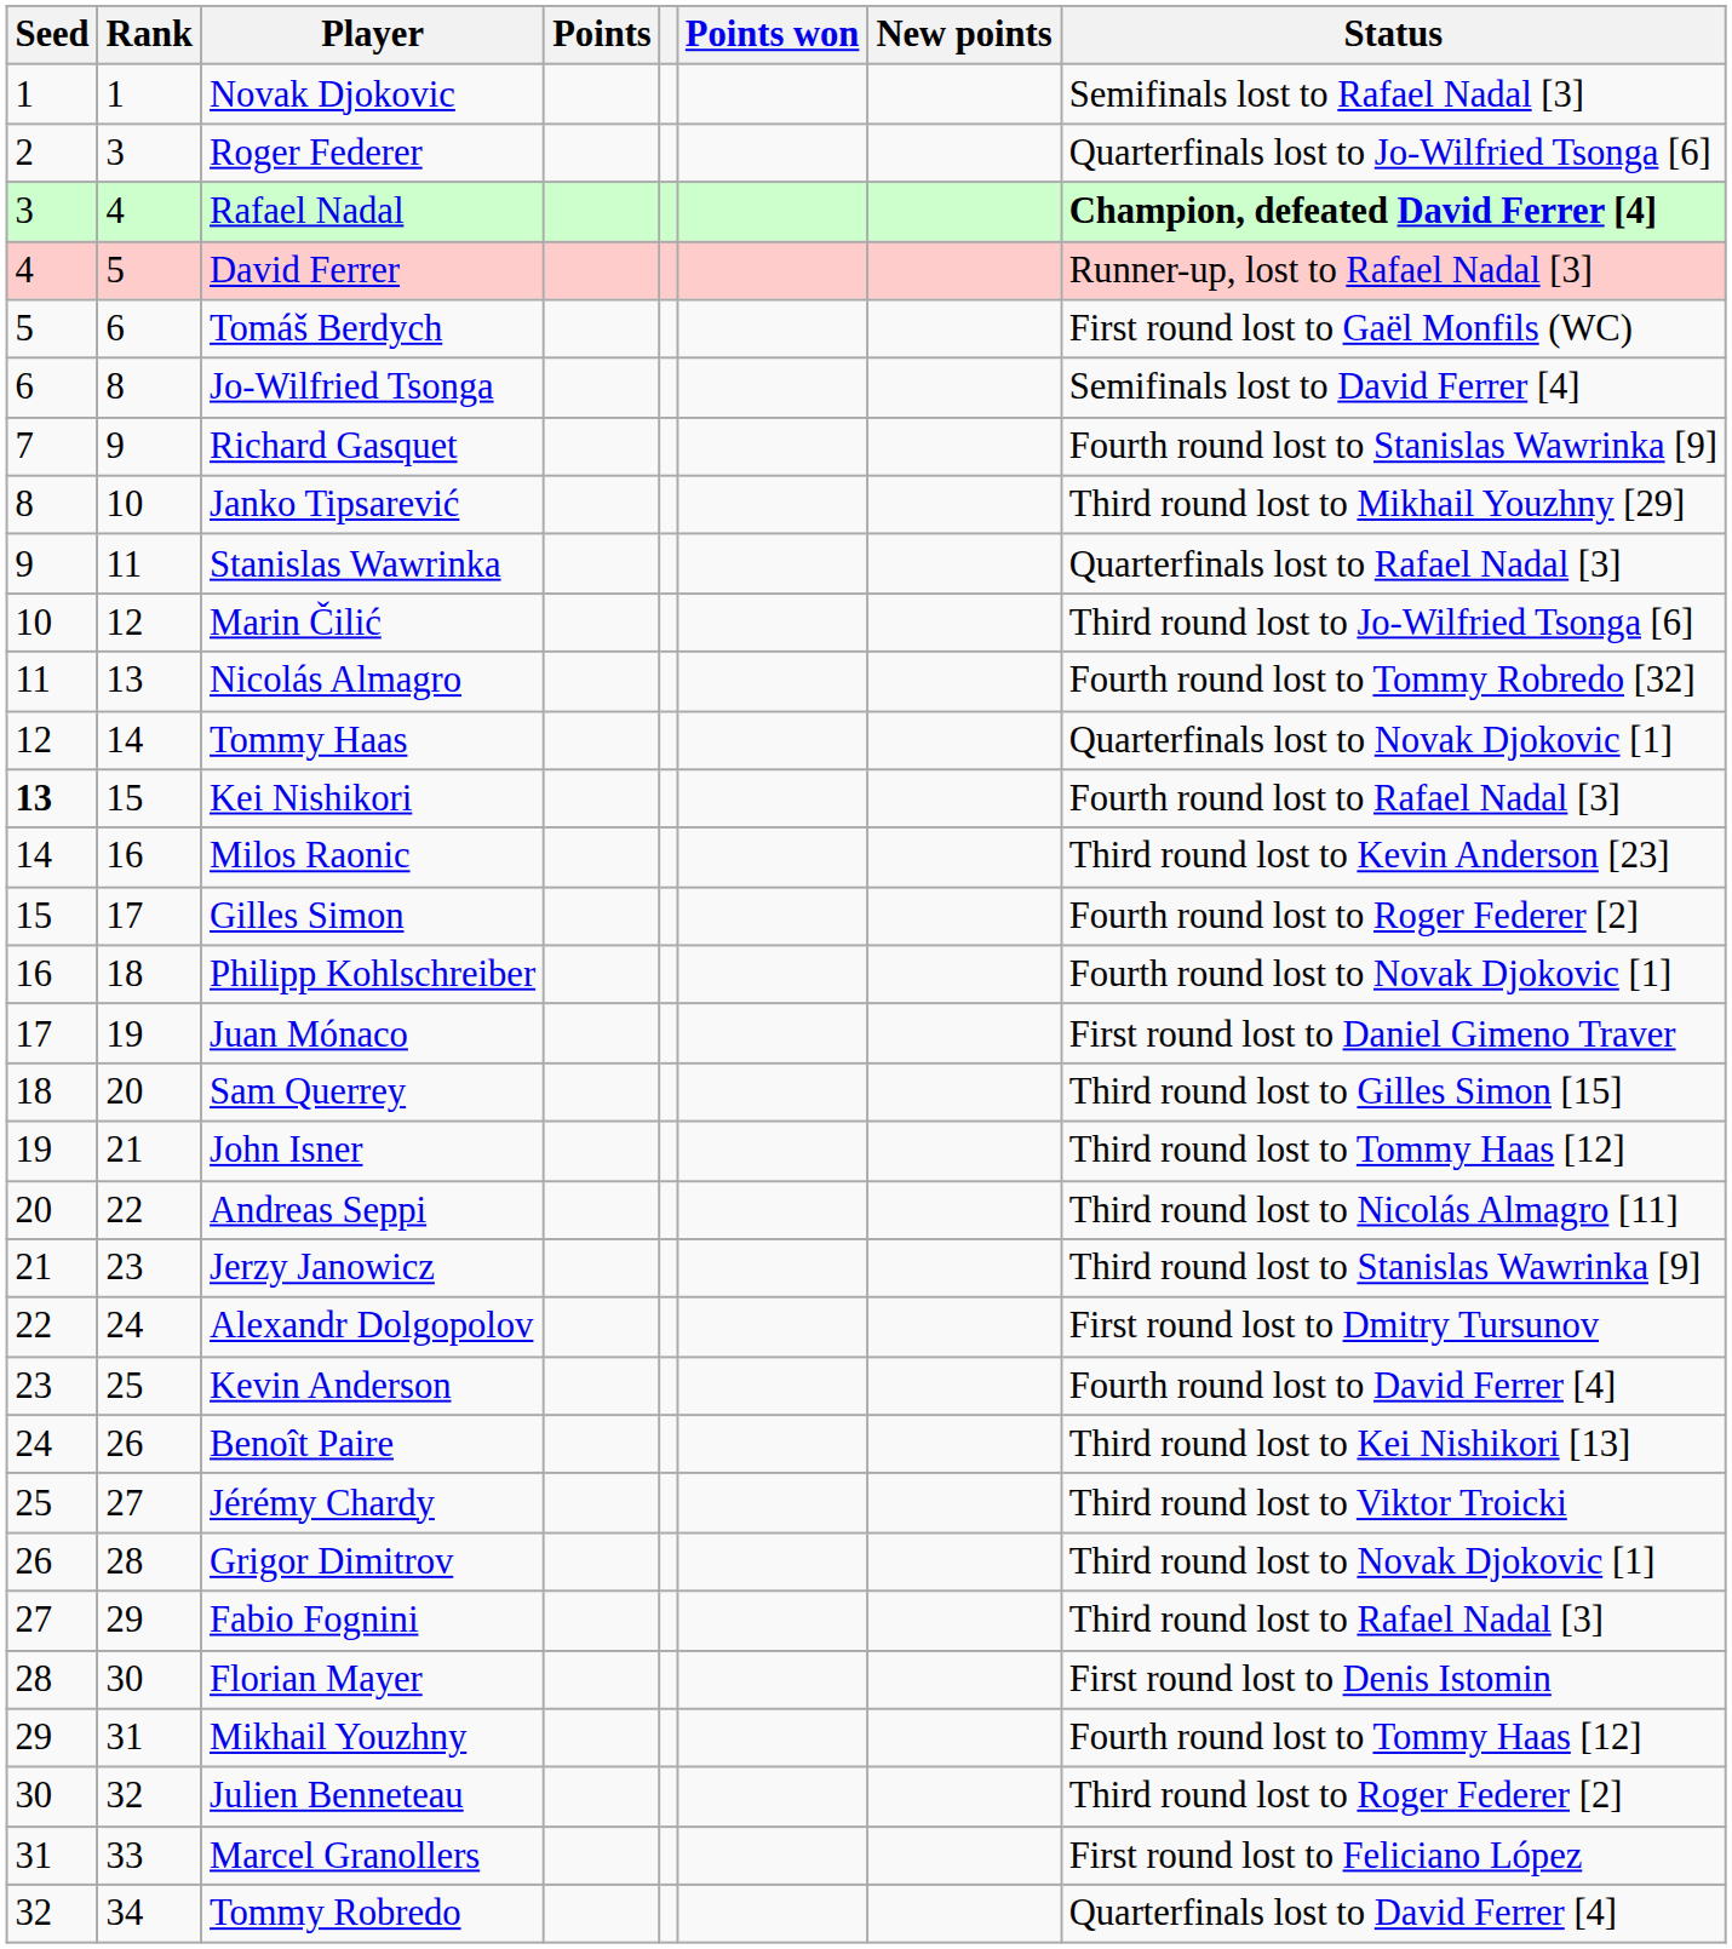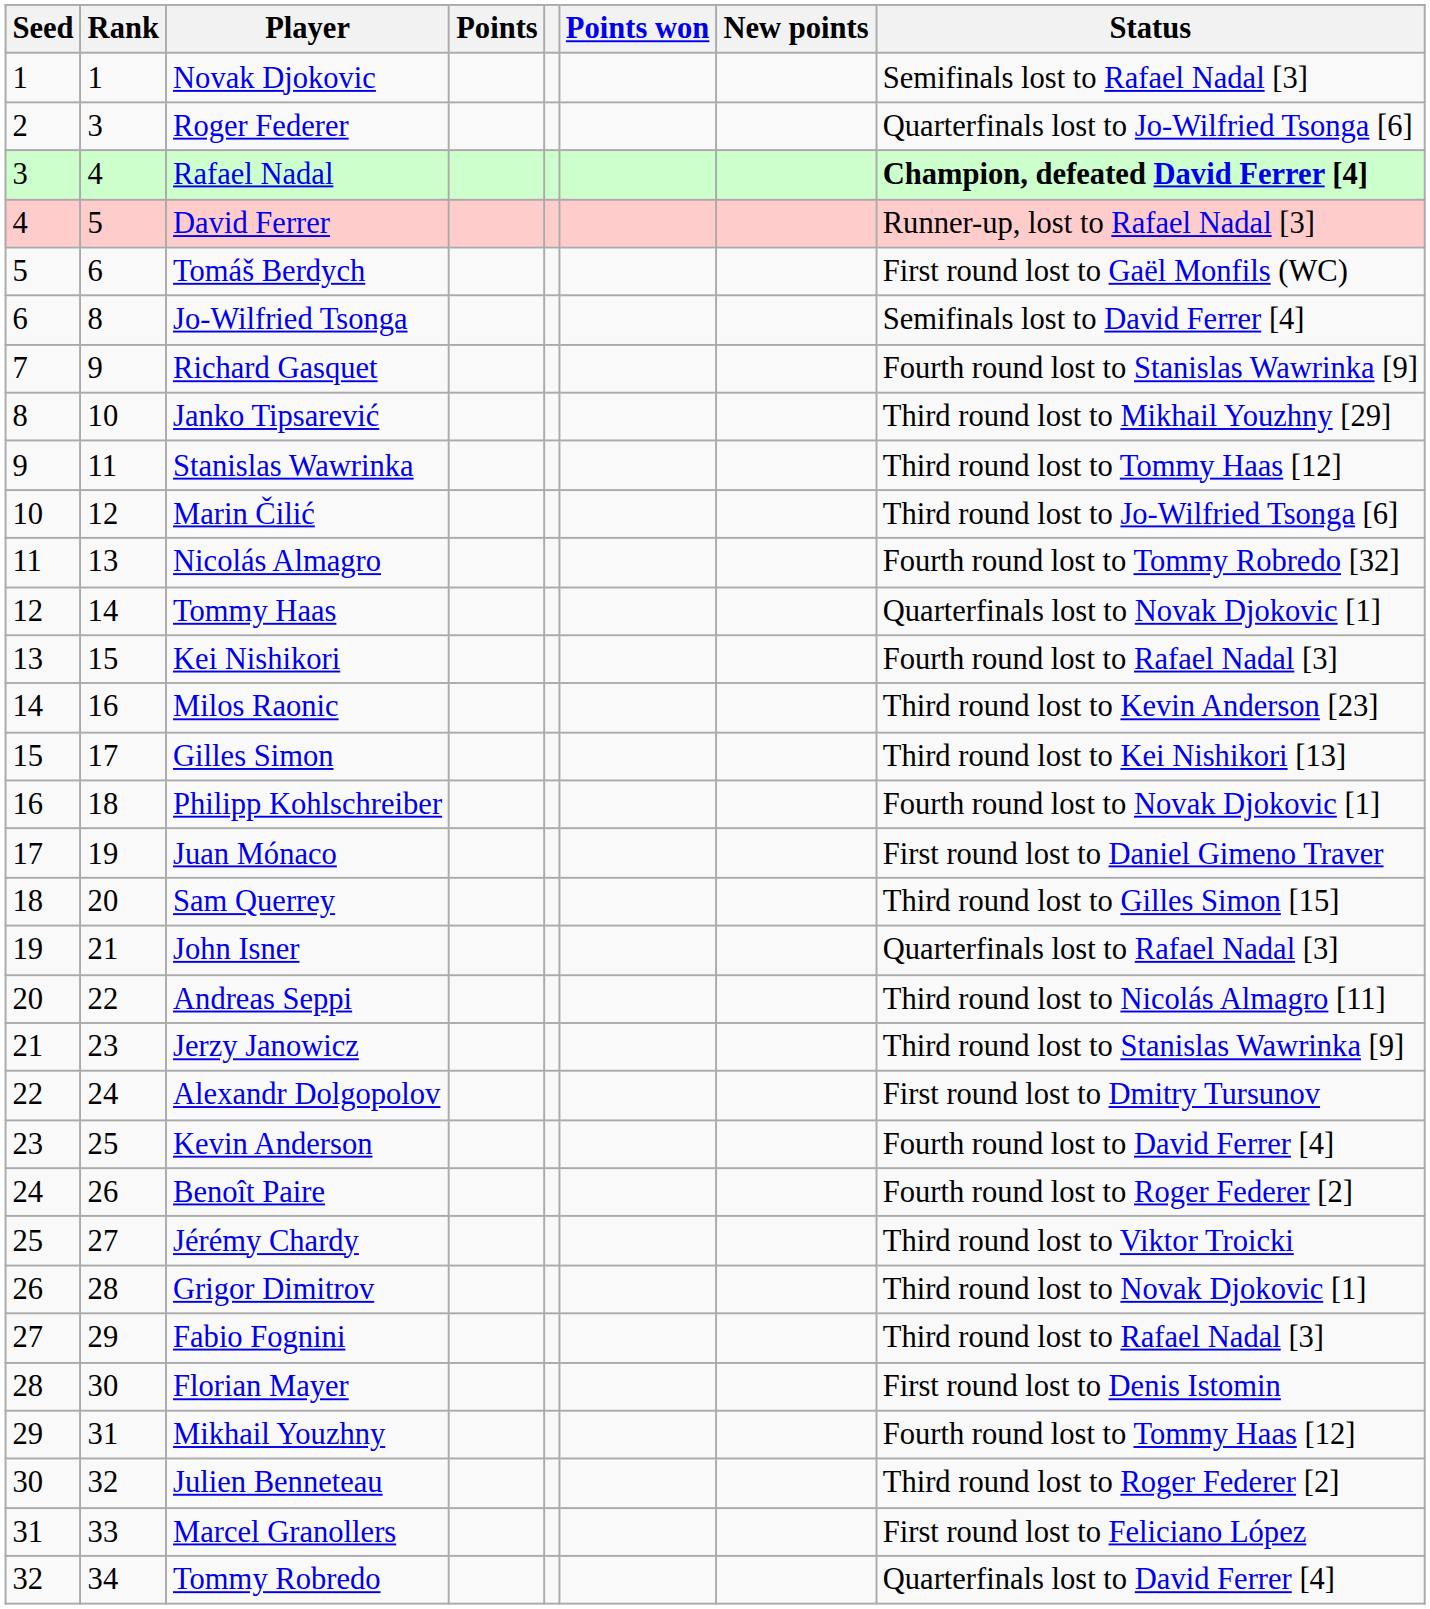Stanislas Wawrinka | Status: Quarterfinals lost to Rafael Nadal [3] -> Third round lost to Tommy Haas [12]
Kei Nishikori | Seed: bold -> normal
Gilles Simon | Status: Fourth round lost to Roger Federer [2] -> Third round lost to Kei Nishikori [13]
John Isner | Status: Third round lost to Tommy Haas [12] -> Quarterfinals lost to Rafael Nadal [3]
Benoît Paire | Status: Third round lost to Kei Nishikori [13] -> Fourth round lost to Roger Federer [2]
